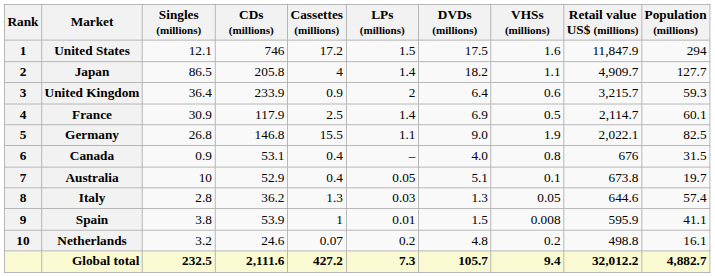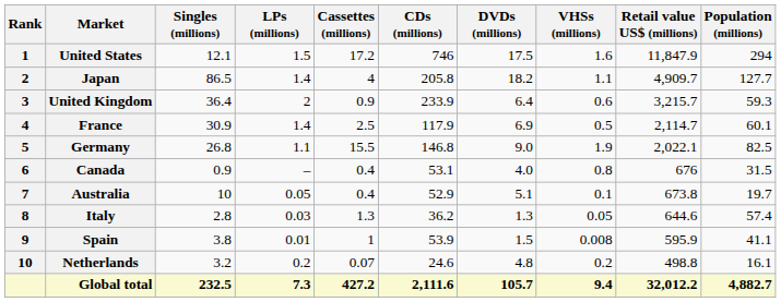columns swapped: LPs (millions) <-> CDs (millions)
